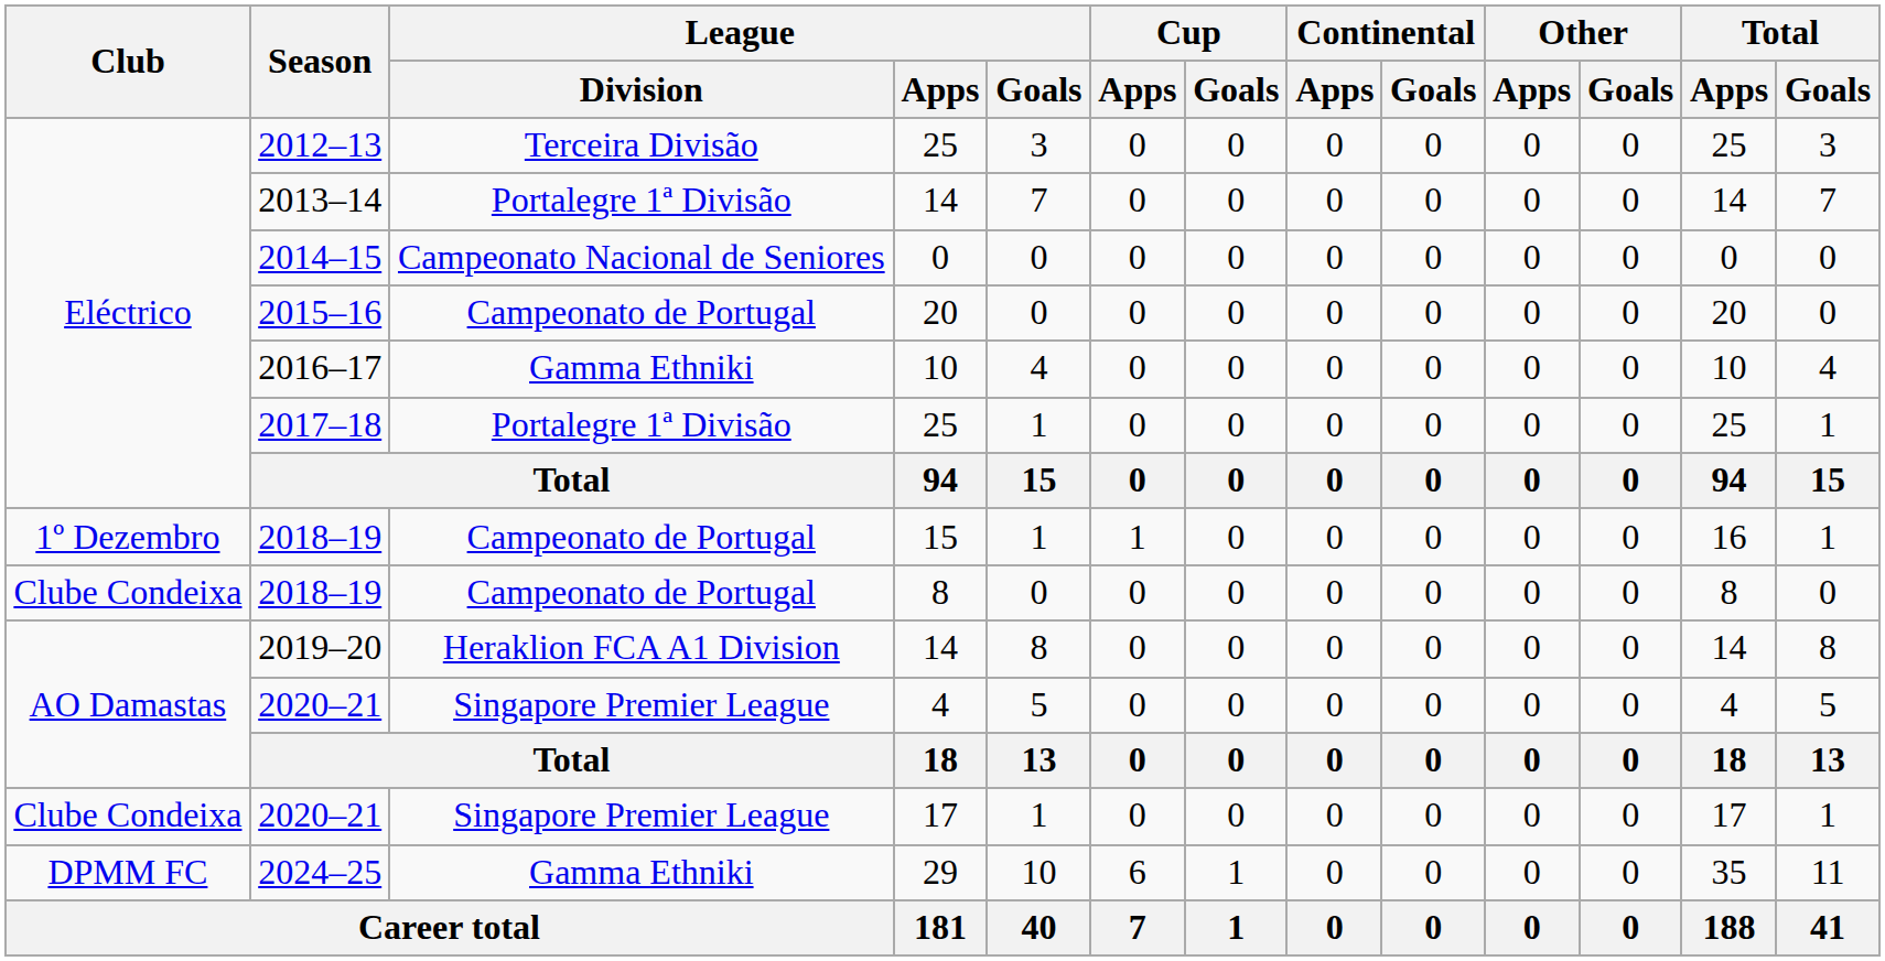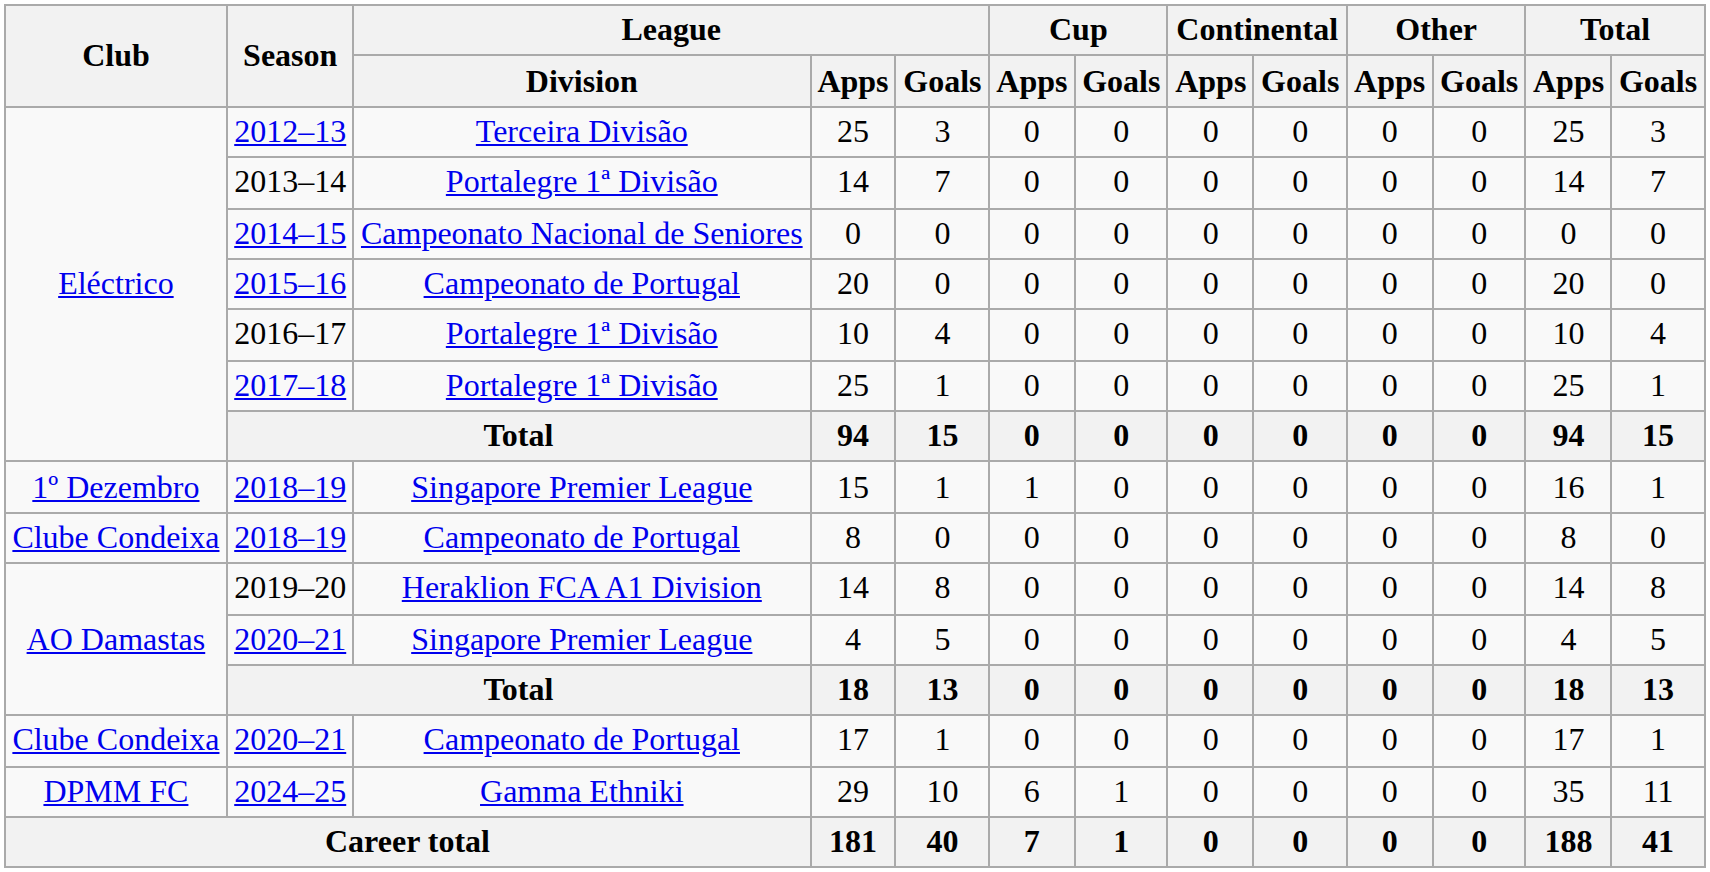2016–17 | League / Division: Gamma Ethniki -> Portalegre 1ª Divisão
2018–19 / 15 | League / Division: Campeonato de Portugal -> Singapore Premier League
2020–21 / 17 | League / Division: Singapore Premier League -> Campeonato de Portugal
